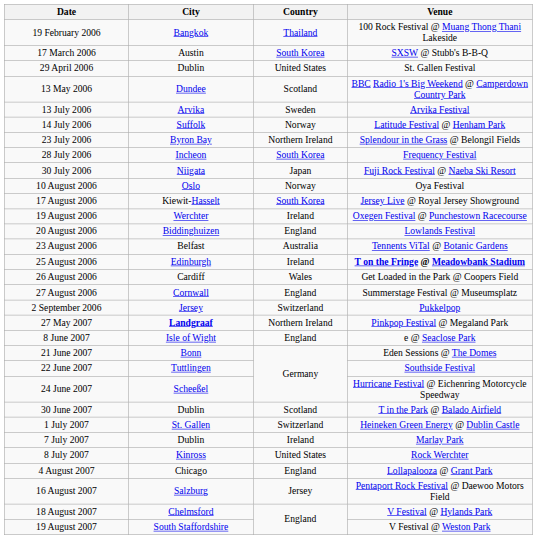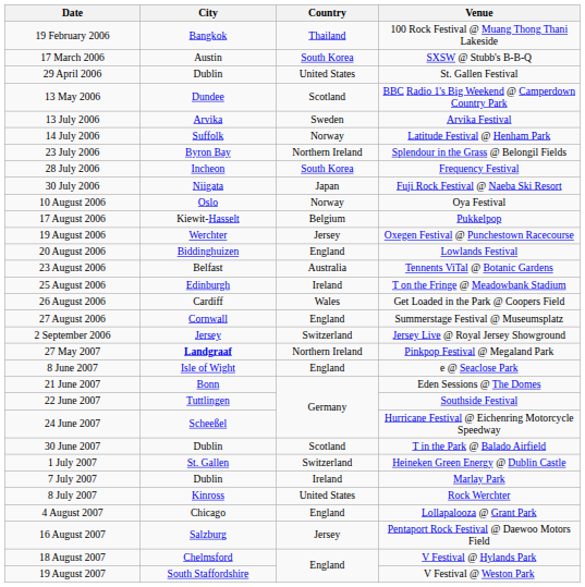17 August 2006 | Country: South Korea -> Belgium
17 August 2006 | Venue: Jersey Live @ Royal Jersey Showground -> Pukkelpop
19 August 2006 | Country: Ireland -> Jersey
25 August 2006 | Venue: bold -> normal
2 September 2006 | Venue: Pukkelpop -> Jersey Live @ Royal Jersey Showground
